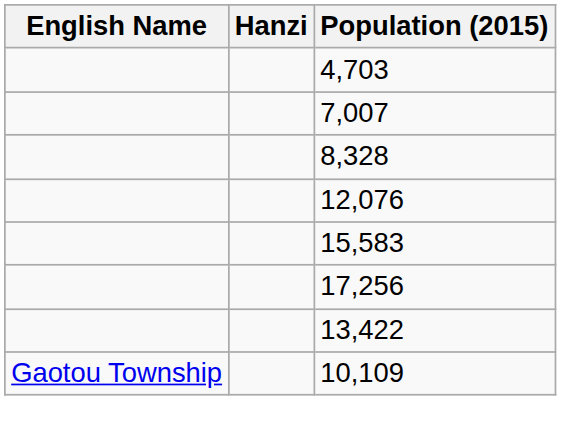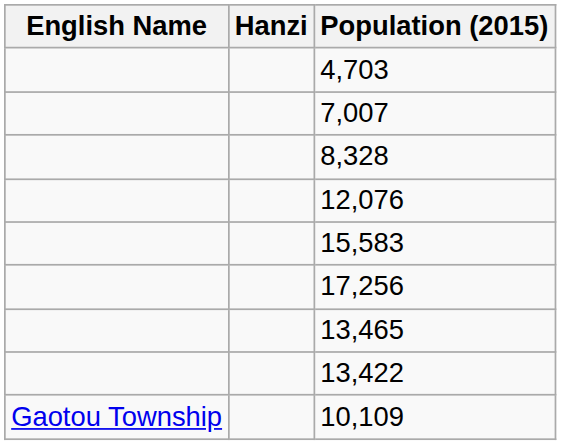+ row: 13,465
